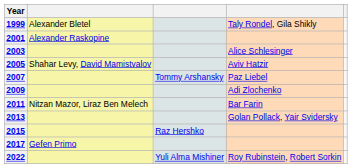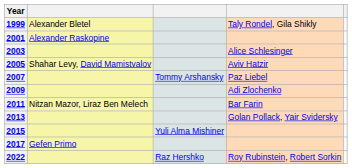2015 | column 3: Raz Hershko -> Yuli Alma Mishiner
2022 | column 3: Yuli Alma Mishiner -> Raz Hershko
